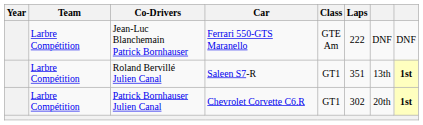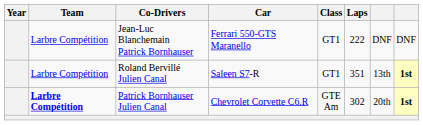Jean-Luc Blanchemain Patrick Bornhauser | Class: GTE Am -> GT1
Patrick Bornhauser Julien Canal | Team: normal -> bold
Patrick Bornhauser Julien Canal | Class: GT1 -> GTE Am
